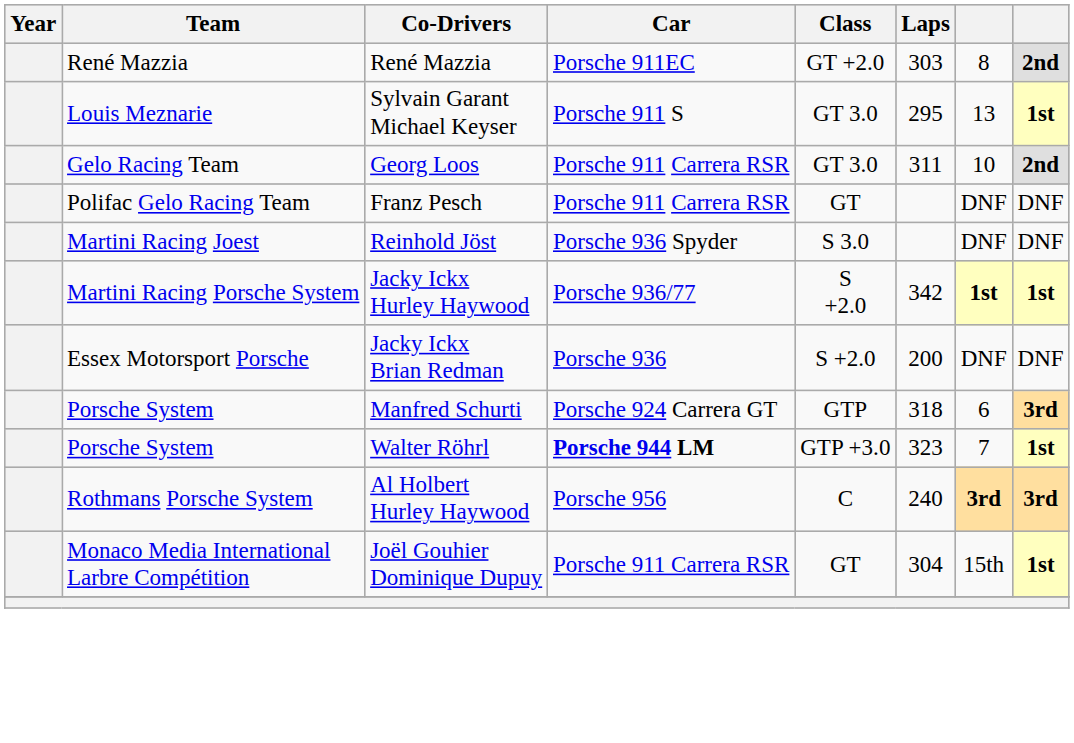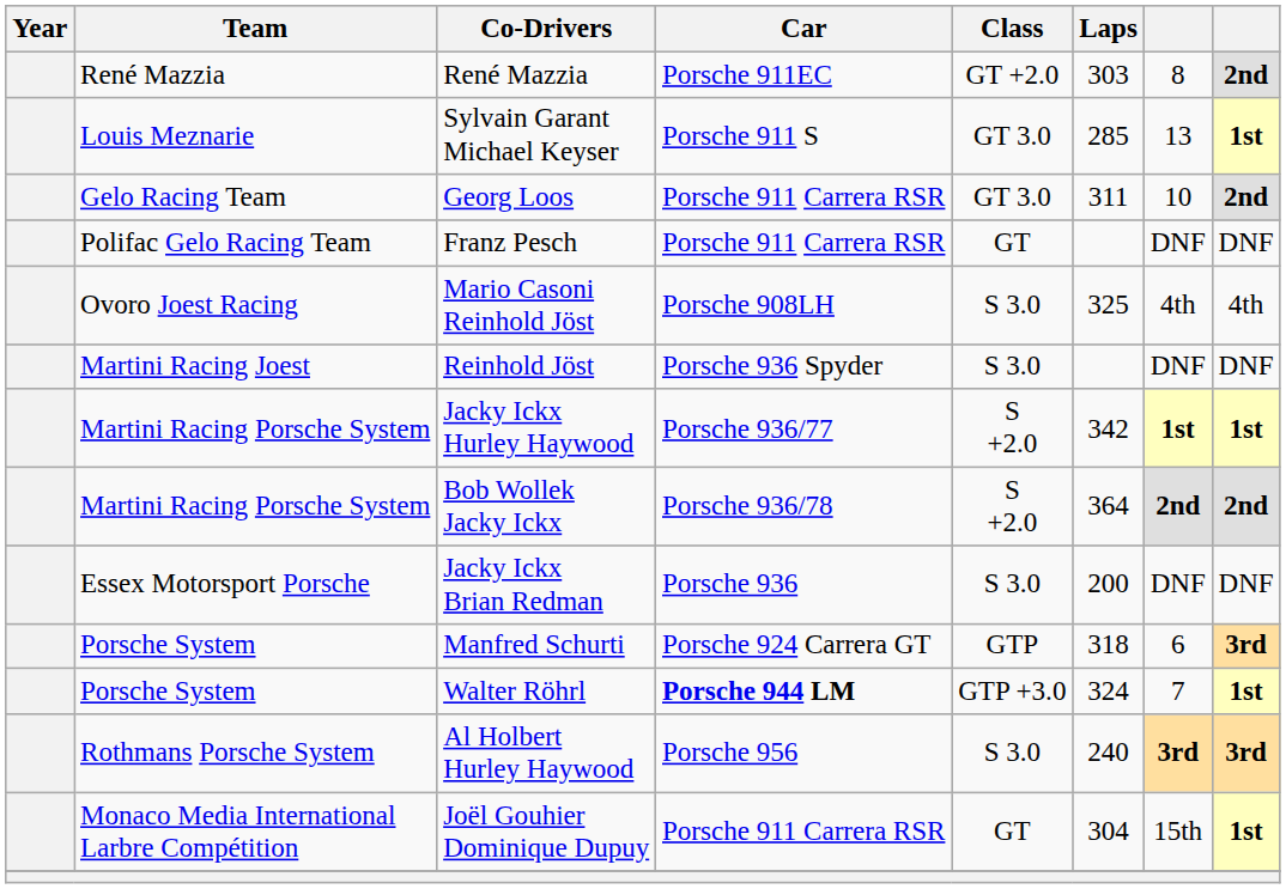Sylvain Garant Michael Keyser | Laps: 295 -> 285
+ row: Ovoro Joest Racing | Mario Casoni Reinhold Jöst | Porsche 908LH | S 3.0 | 325 | 4th | 4th
+ row: Martini Racing Porsche System | Bob Wollek Jacky Ickx | Porsche 936/78 | S +2.0 | 364 | 2nd | 2nd
Jacky Ickx Brian Redman | Class: S +2.0 -> S 3.0
Walter Röhrl | Laps: 323 -> 324
Al Holbert Hurley Haywood | Class: C -> S 3.0
